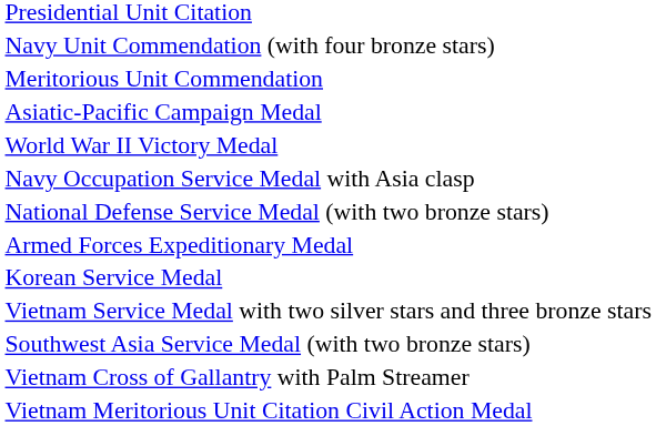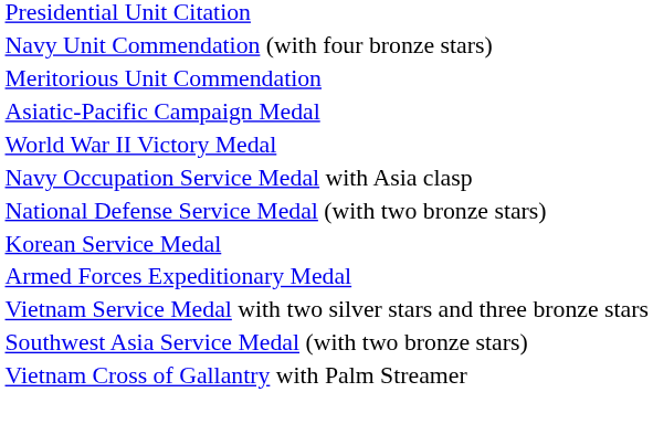rows swapped: Korean Service Medal <-> Armed Forces Expeditionary Medal
- row: Vietnam Meritorious Unit Citation Civil Action Medal
